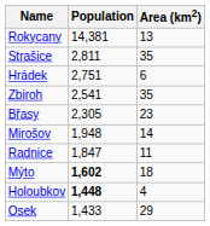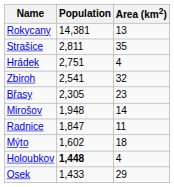Hrádek | Area (km2): 6 -> 4
Zbiroh | Area (km2): 35 -> 32
Mýto | Population: bold -> normal
